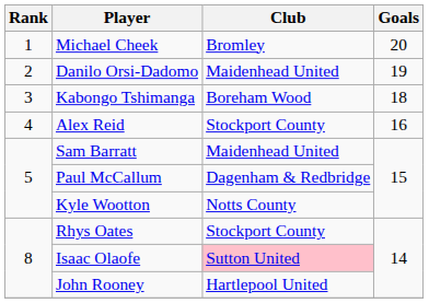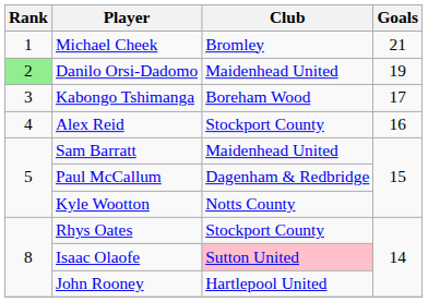Michael Cheek | Goals: 20 -> 21
Danilo Orsi-Dadomo | Rank: no background -> lightgreen background
Kabongo Tshimanga | Goals: 18 -> 17
